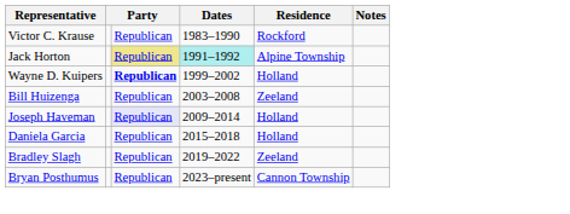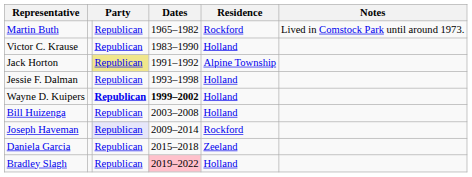+ row: Martin Buth | Republican | 1965–1982 | Rockford | Lived in Comstock Park until around 1973.
Victor C. Krause | Residence: Rockford -> Holland
Jack Horton | Dates: paleturquoise background -> no background
+ row: Jessie F. Dalman | Republican | 1993–1998 | Holland
Wayne D. Kuipers | Dates: normal -> bold
Bill Huizenga | Residence: Zeeland -> Holland
Joseph Haveman | Residence: Holland -> Rockford
Daniela Garcia | Residence: Holland -> Zeeland
Bradley Slagh | Dates: no background -> pink background
Bradley Slagh | Residence: Zeeland -> Holland
- row: Bryan Posthumus | Republican | 2023–present | Cannon Township
